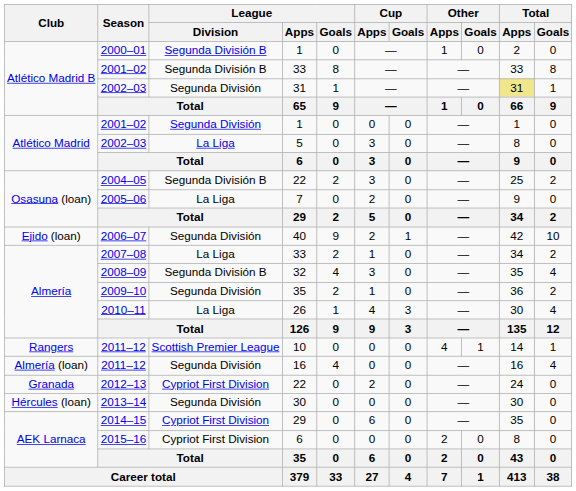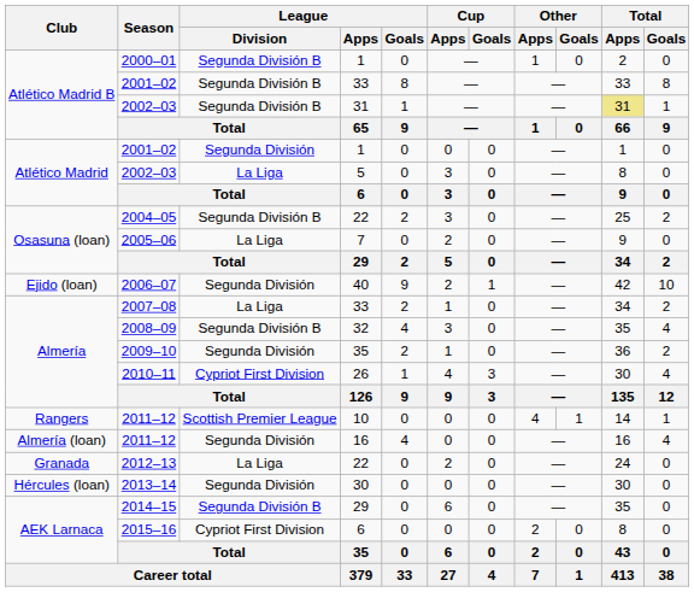2002–03 / 31 | League / Division: Segunda División -> Segunda División B
2010–11 | League / Division: La Liga -> Cypriot First Division
2012–13 | League / Division: Cypriot First Division -> La Liga
2014–15 | League / Division: Cypriot First Division -> Segunda División B
